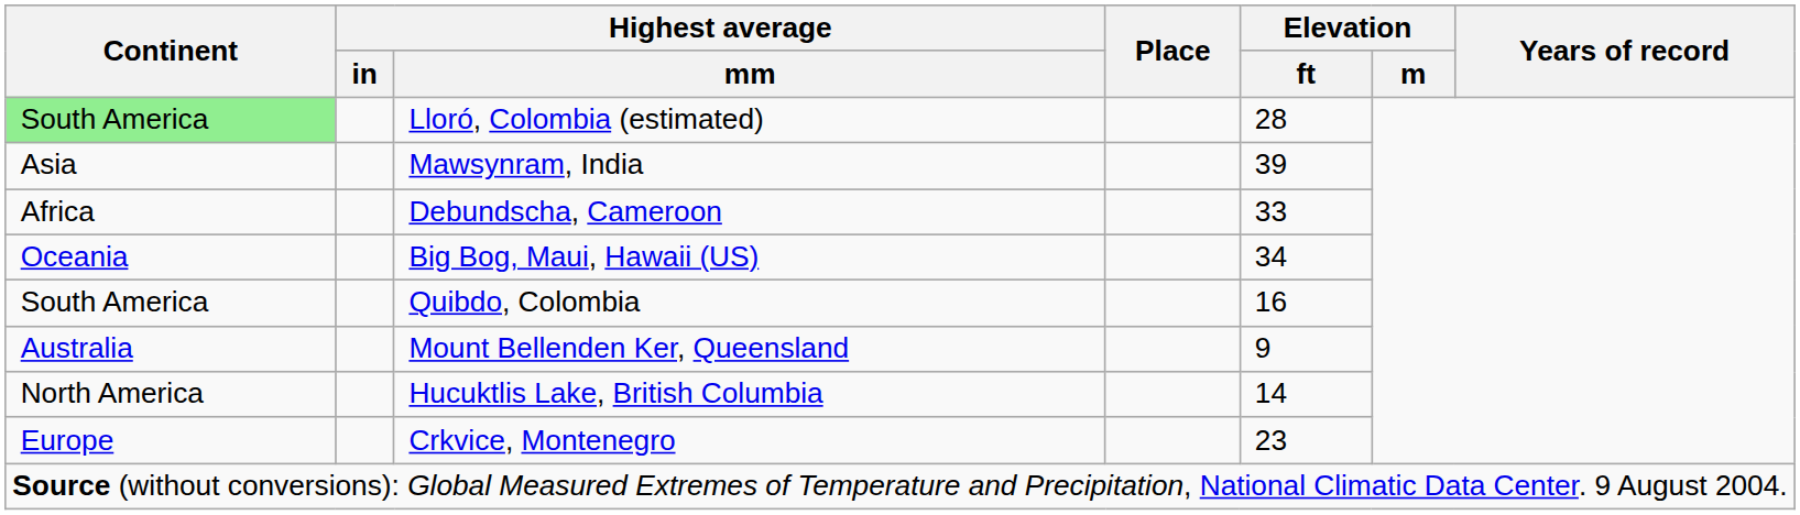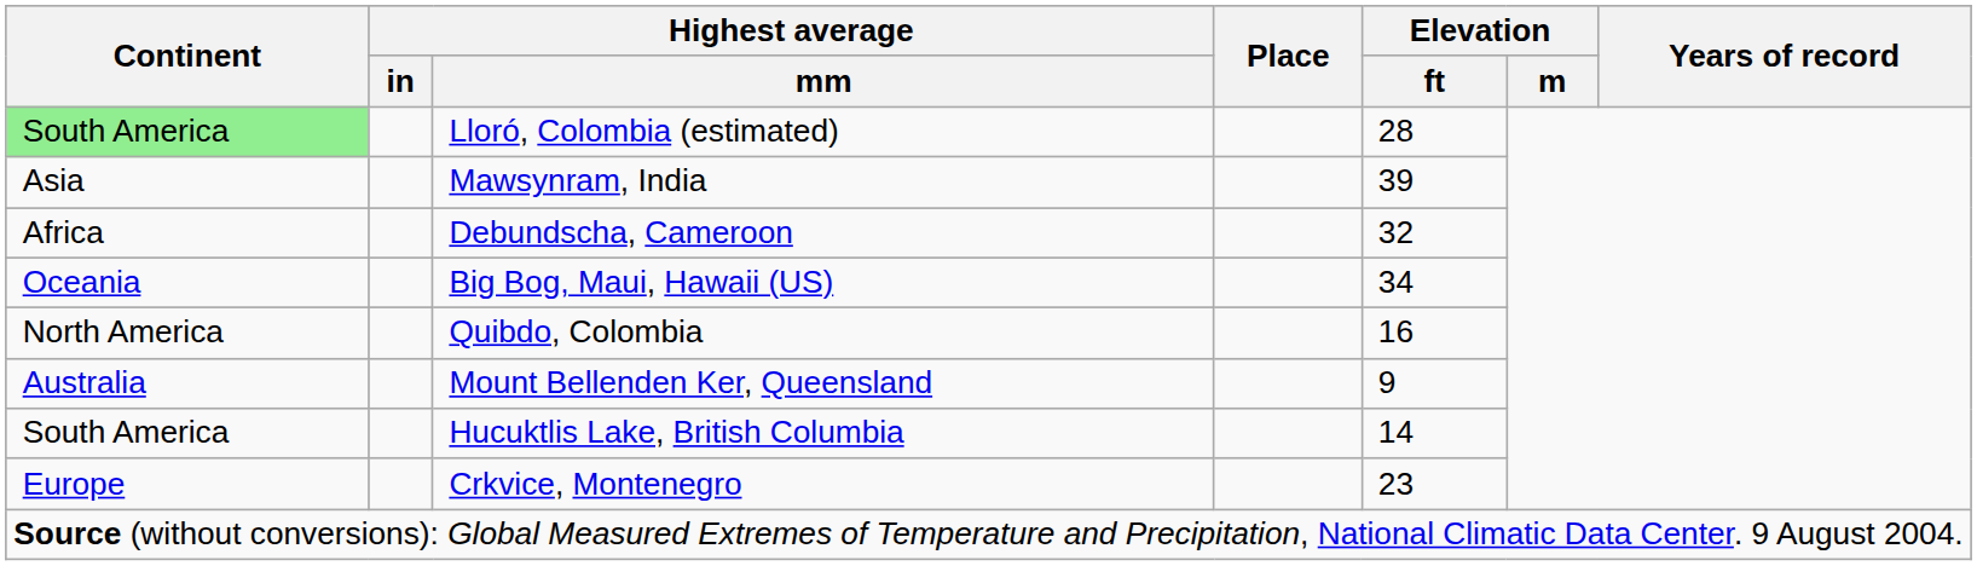Debundscha, Cameroon | Elevation / ft: 33 -> 32
Quibdo, Colombia | Continent: South America -> North America
Hucuktlis Lake, British Columbia | Continent: North America -> South America
